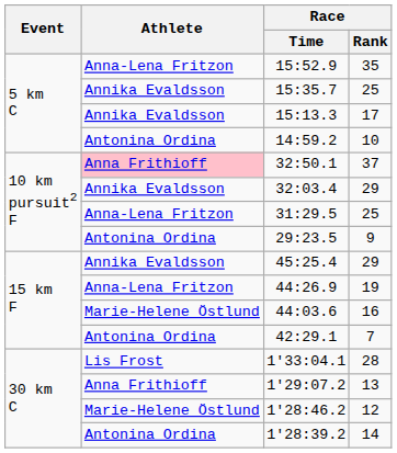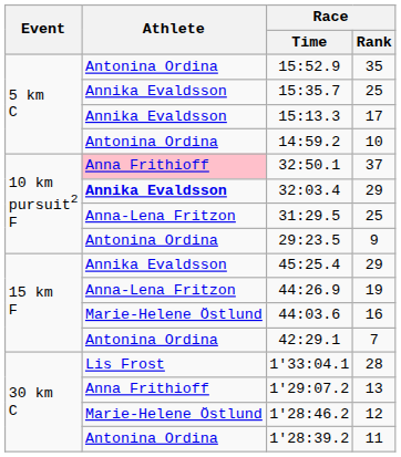15:52.9 | Athlete: Anna-Lena Fritzon -> Antonina Ordina
32:03.4 | Athlete: normal -> bold
1'28:39.2 | Race / Rank: 14 -> 11
